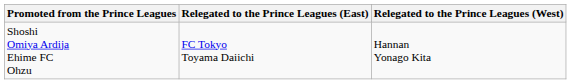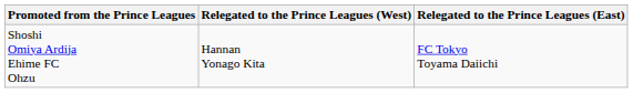columns swapped: Relegated to the Prince Leagues (East) <-> Relegated to the Prince Leagues (West)
